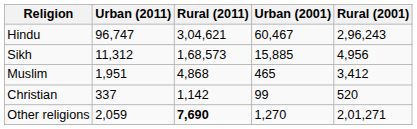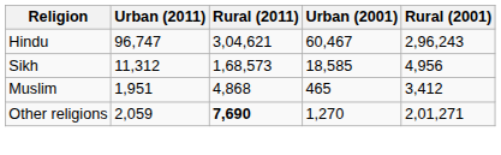Sikh | Urban (2001): 15,885 -> 18,585
- row: Christian | 337 | 1,142 | 99 | 520
